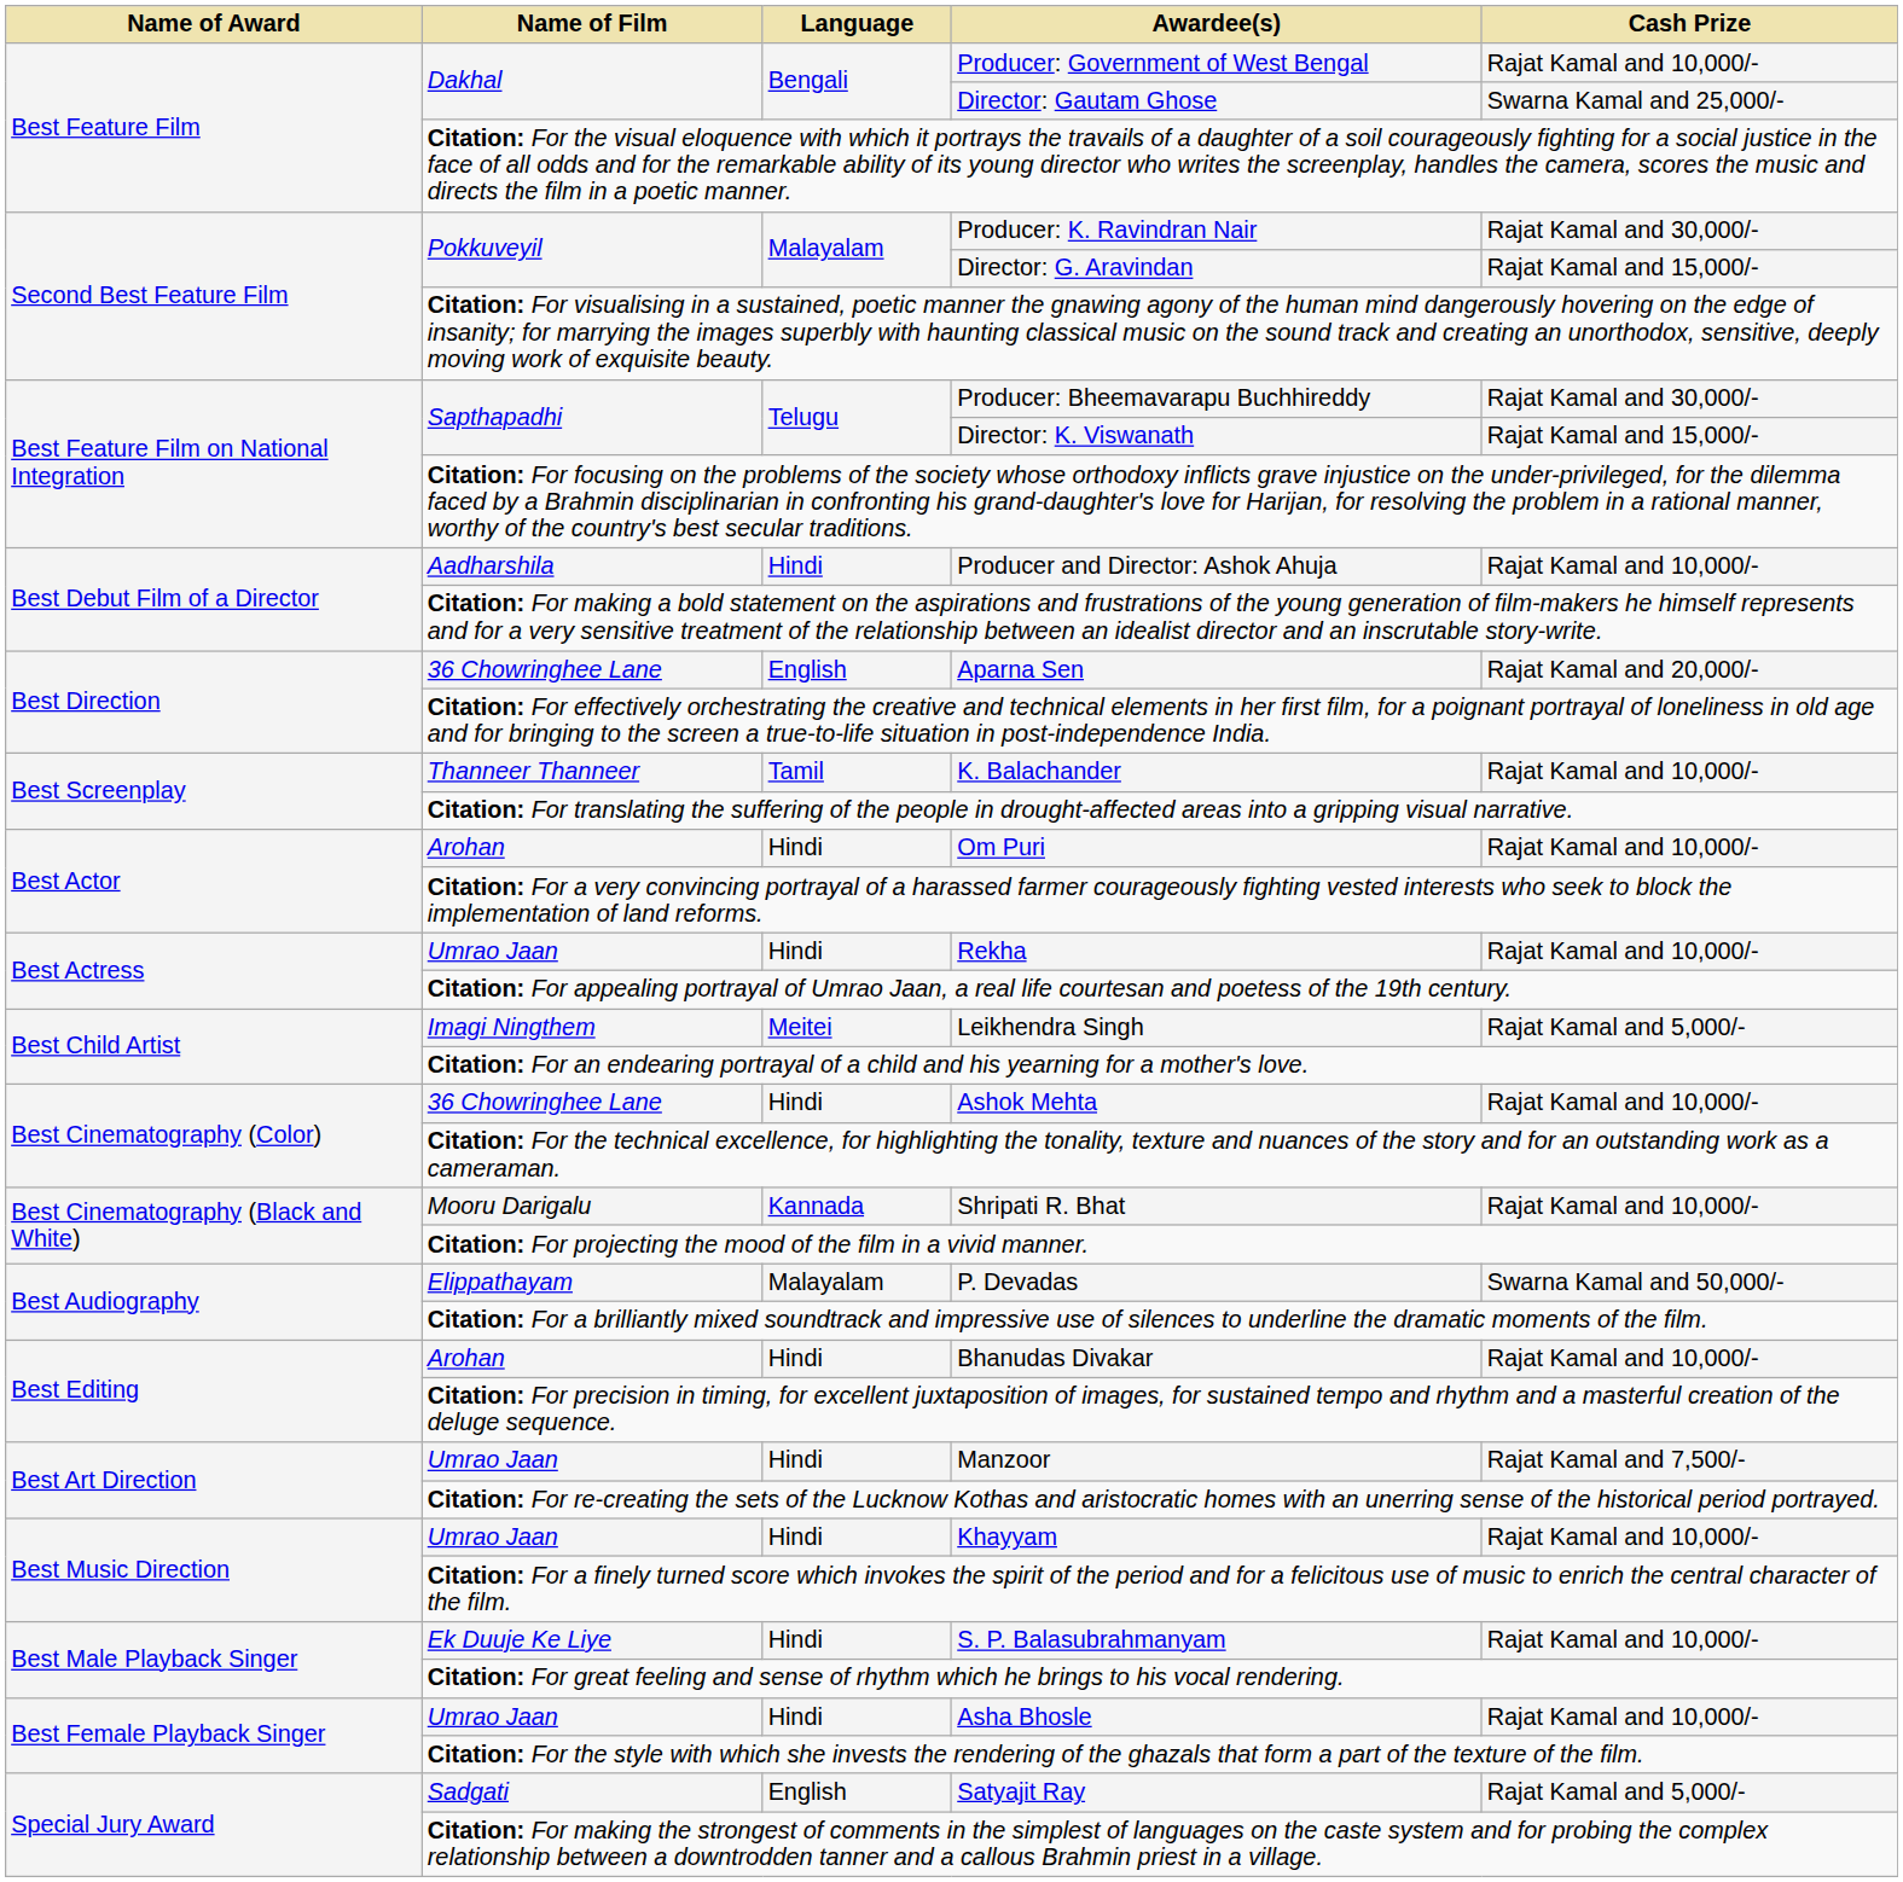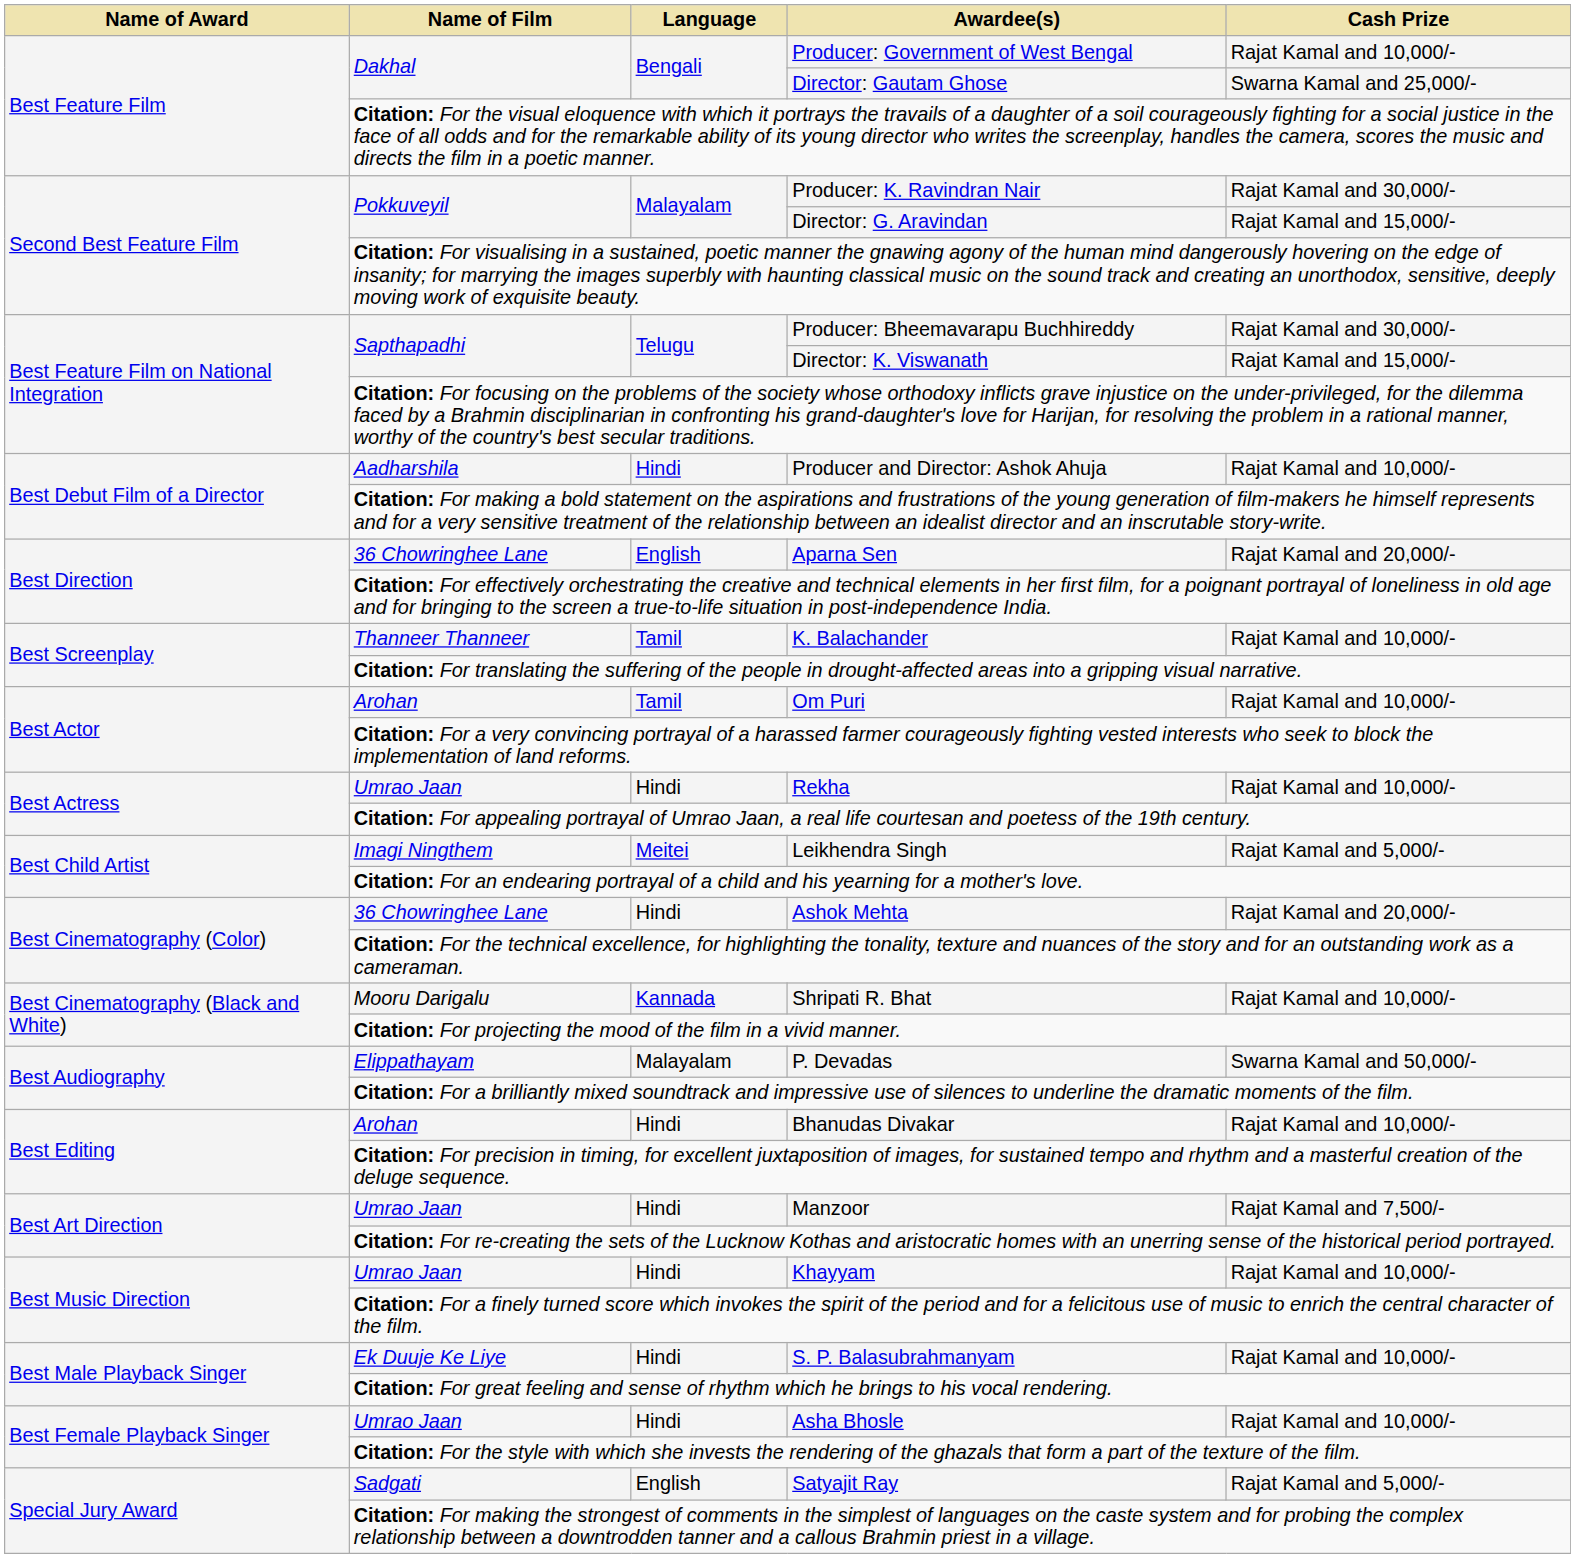Om Puri | Language: Hindi -> Tamil
Ashok Mehta | Cash Prize: Rajat Kamal and 10,000/- -> Rajat Kamal and 20,000/-
